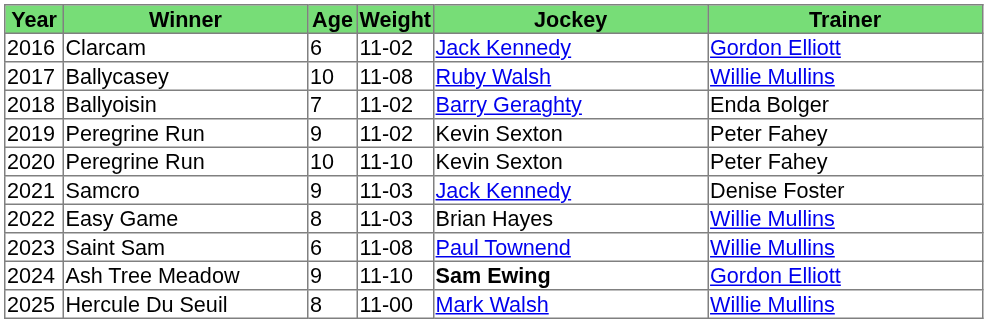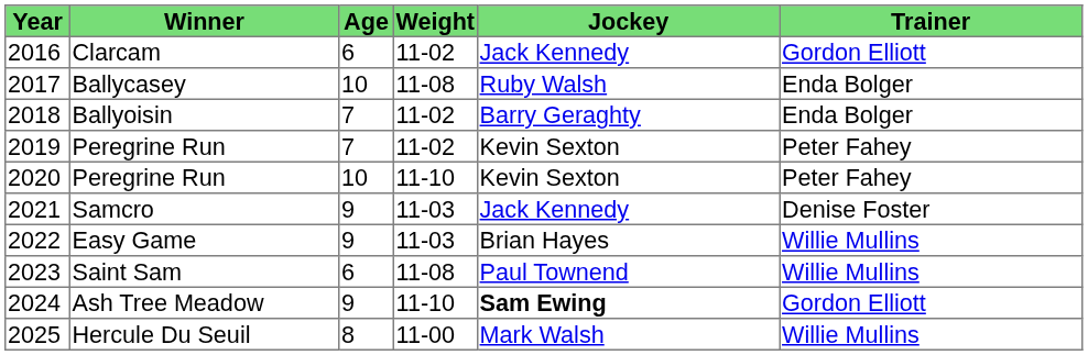Ballycasey | Trainer: Willie Mullins -> Enda Bolger
2019 / Peregrine Run | Age: 9 -> 7
Easy Game | Age: 8 -> 9
